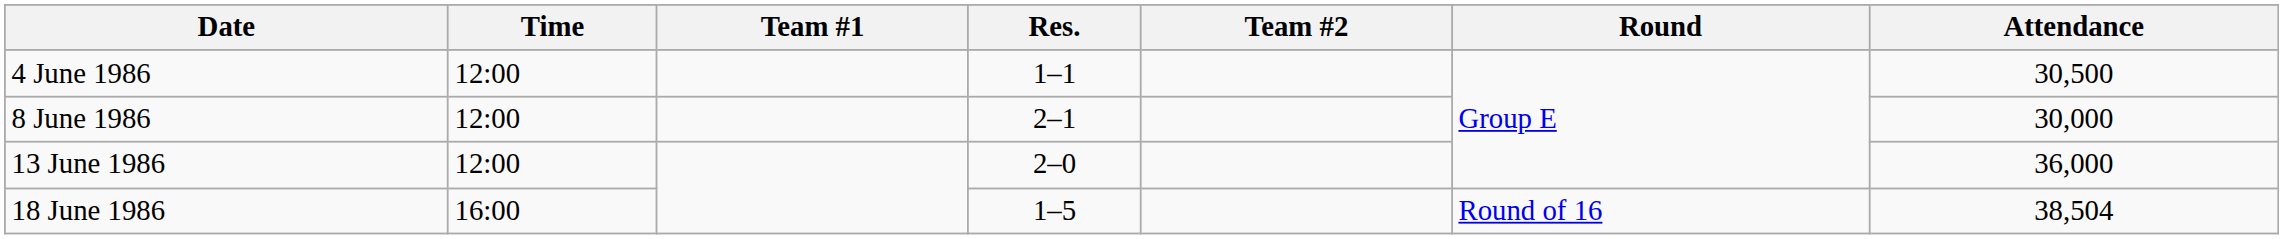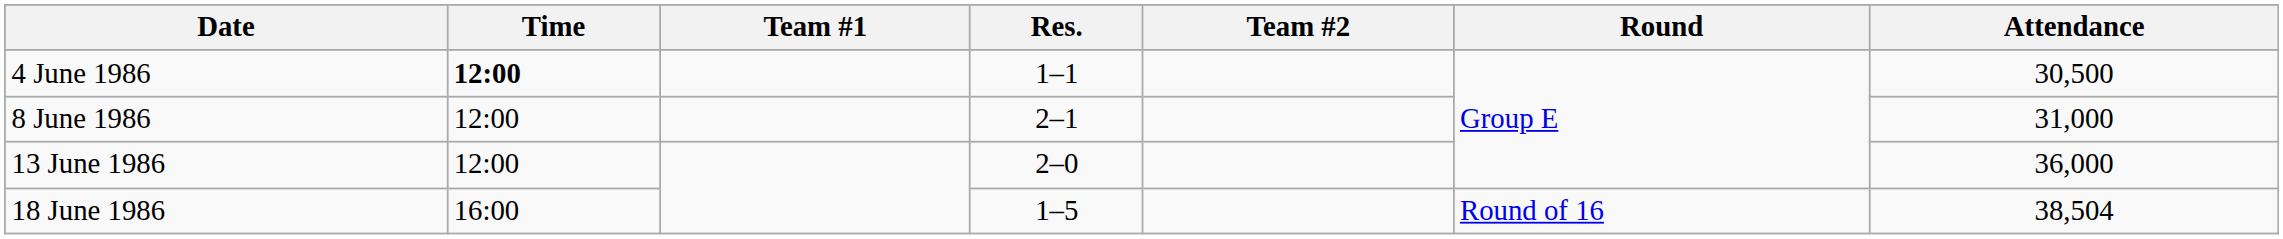4 June 1986 | Time: normal -> bold
8 June 1986 | Attendance: 30,000 -> 31,000
